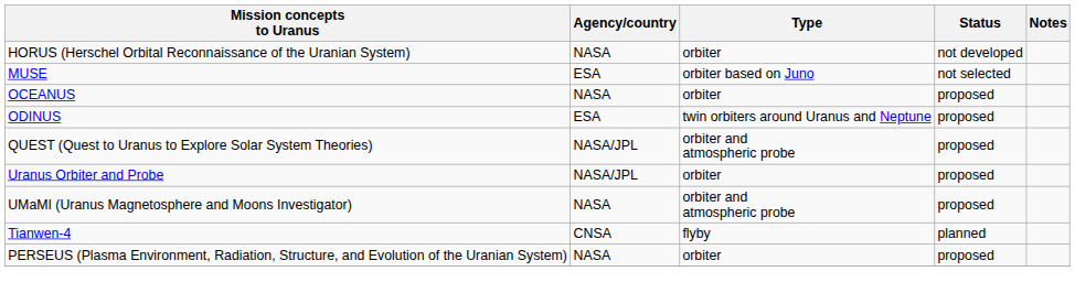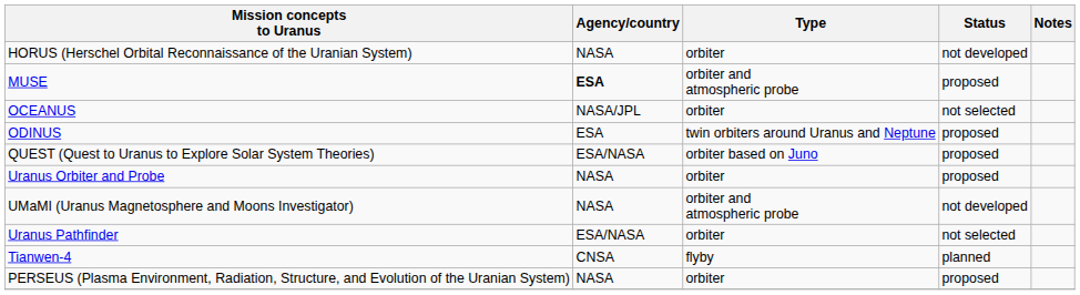MUSE | Agency/country: normal -> bold
MUSE | Type: orbiter based on Juno -> orbiter and atmospheric probe
MUSE | Status: not selected -> proposed
OCEANUS | Agency/country: NASA -> NASA/JPL
OCEANUS | Status: proposed -> not selected
QUEST (Quest to Uranus to Explore Solar System Theories) | Agency/country: NASA/JPL -> ESA/NASA
QUEST (Quest to Uranus to Explore Solar System Theories) | Type: orbiter and atmospheric probe -> orbiter based on Juno
Uranus Orbiter and Probe | Agency/country: NASA/JPL -> NASA
UMaMI (Uranus Magnetosphere and Moons Investigator) | Status: proposed -> not developed
+ row: Uranus Pathfinder | ESA/NASA | orbiter | not selected
